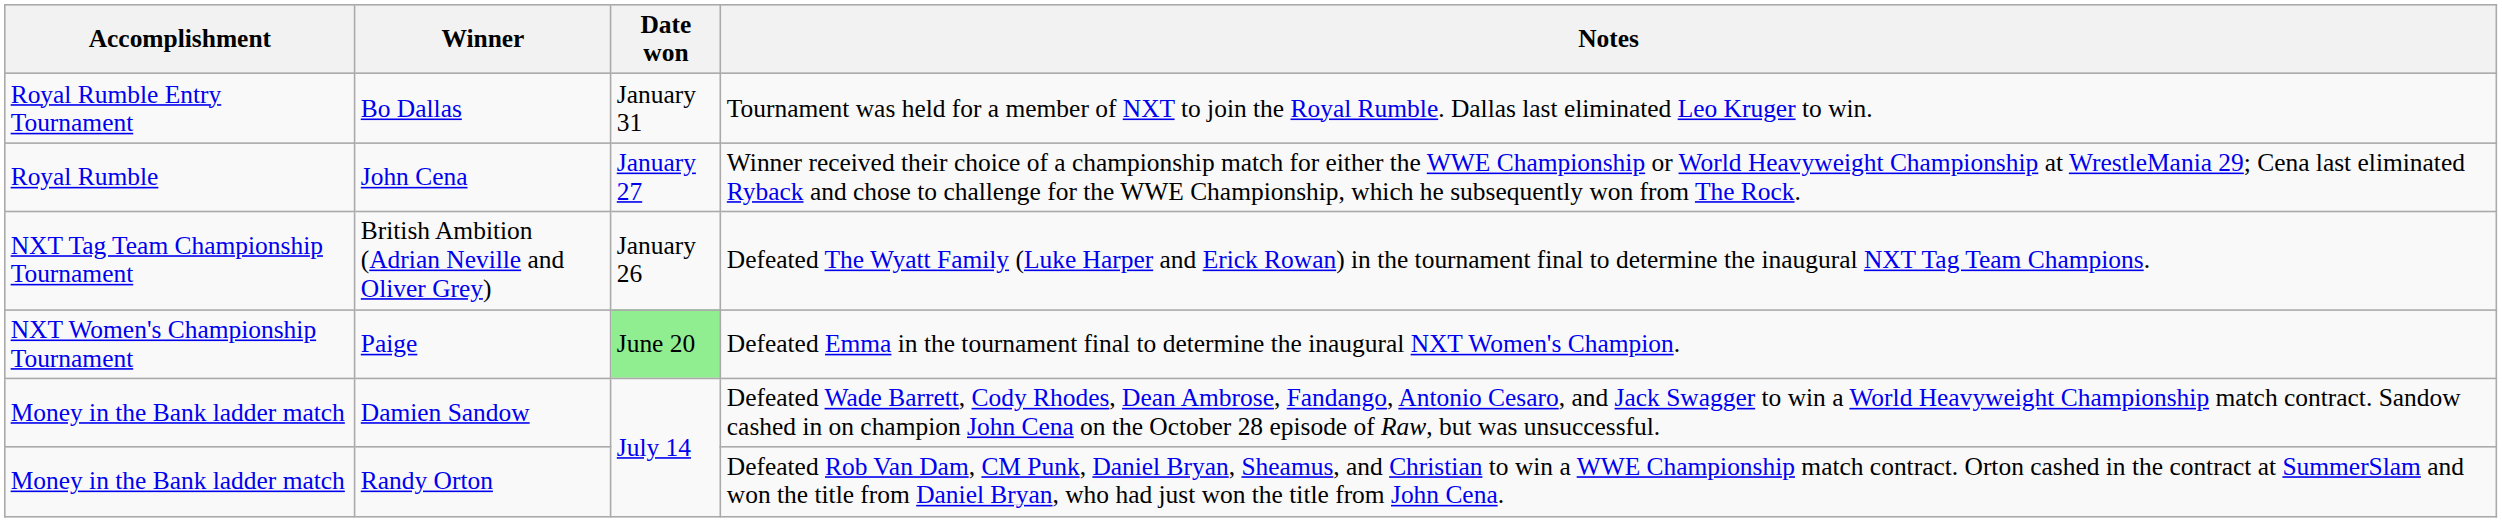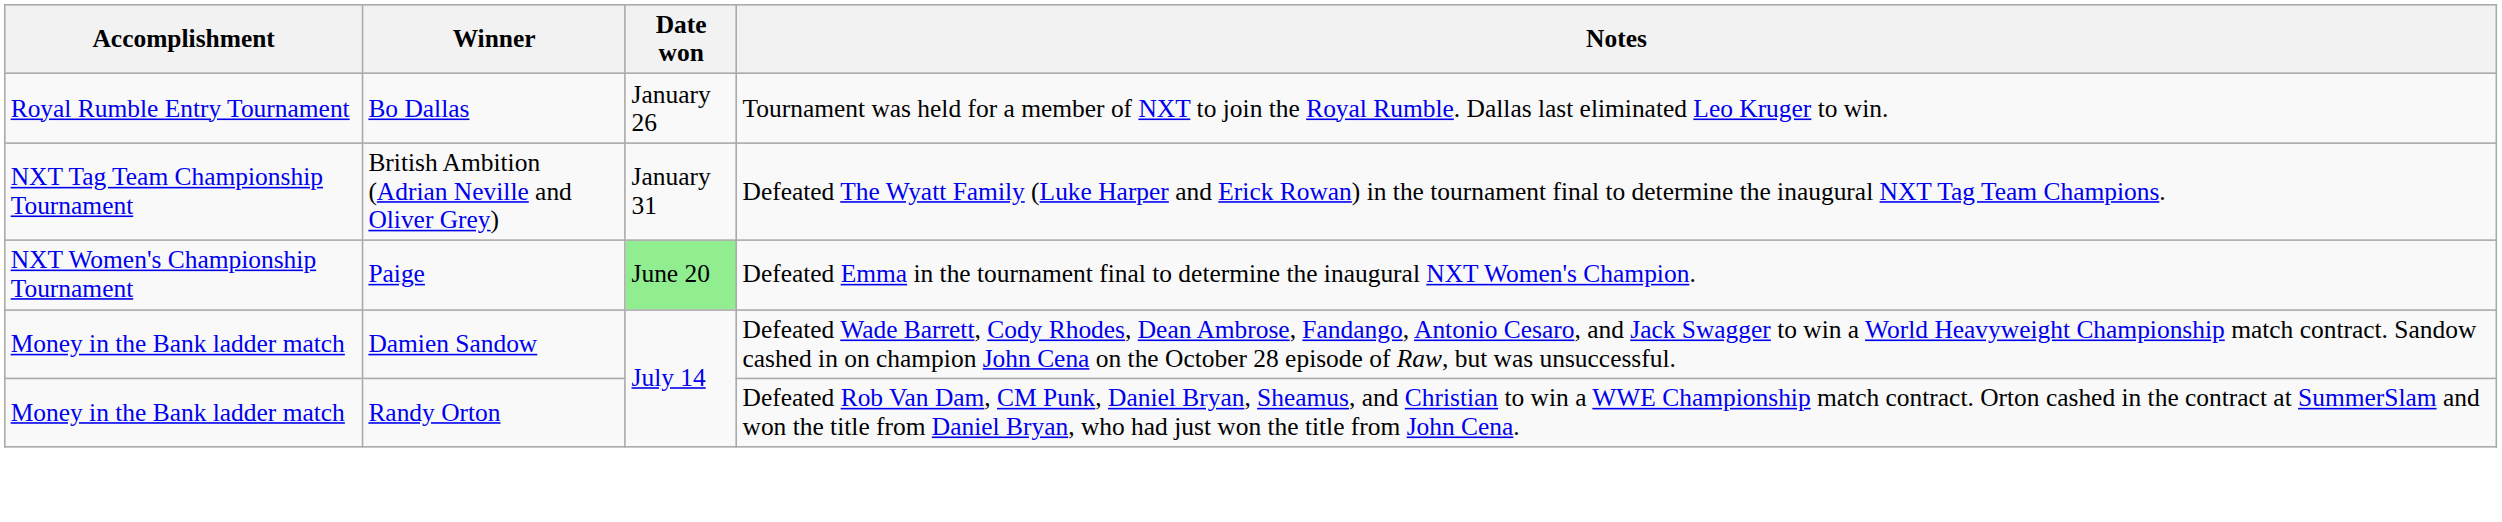Bo Dallas | Date won: January 31 -> January 26
- row: Royal Rumble | John Cena | January 27 | Winner received their choice of a championship match for either the WWE Championship or World Heavyweight Championship at WrestleMania 29; Cena last eliminated Ryback and chose to challenge for the WWE Championship, which he subsequently won from The Rock.
British Ambition (Adrian Neville and Oliver Grey) | Date won: January 26 -> January 31
